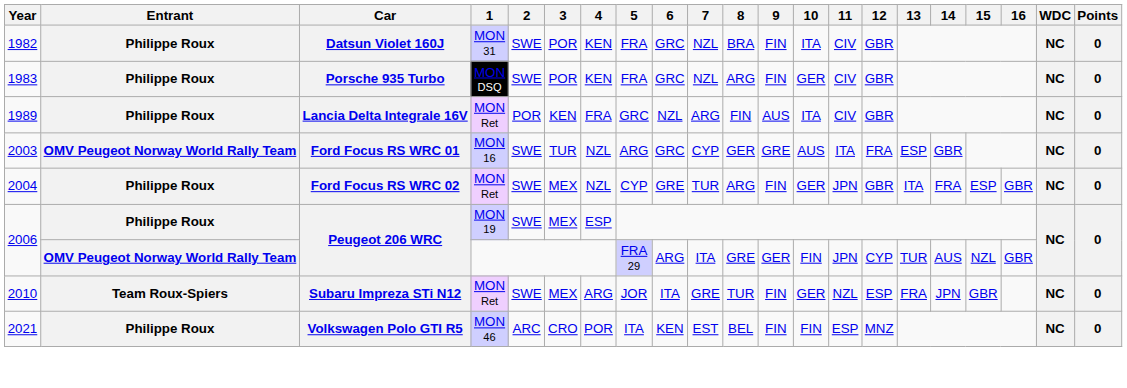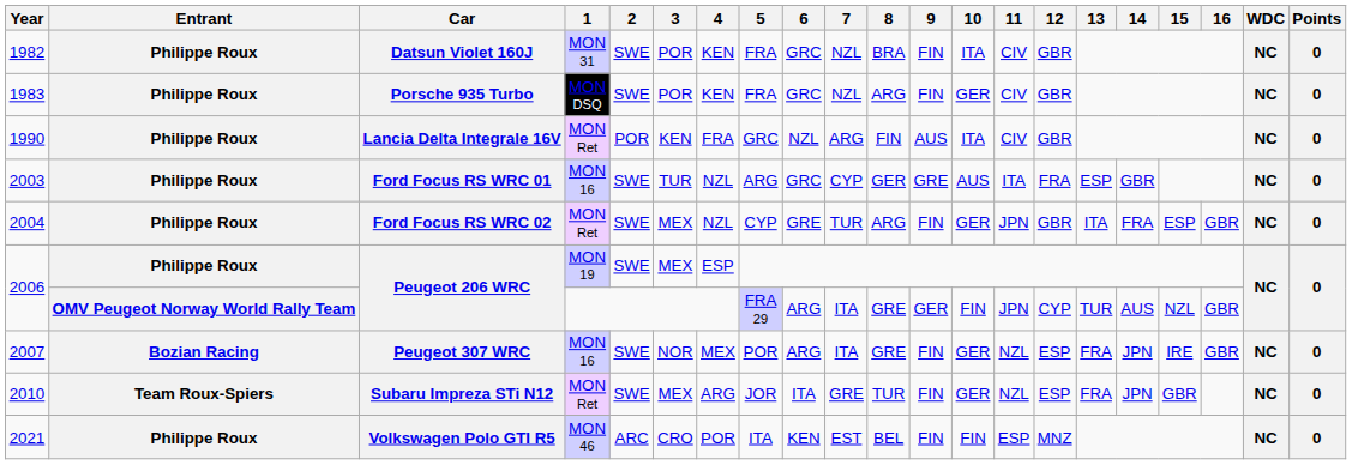Lancia Delta Integrale 16V | Year: 1989 -> 1990
Ford Focus RS WRC 01 | Entrant: OMV Peugeot Norway World Rally Team -> Philippe Roux
+ row: 2007 | Bozian Racing | Peugeot 307 WRC | MON 16 | SWE | NOR | MEX | POR | ARG | ITA | GRE | FIN | GER | NZL | ESP | FRA | JPN | IRE | GBR | NC | 0
